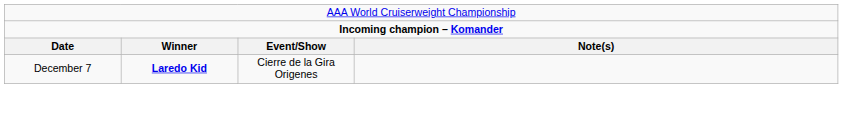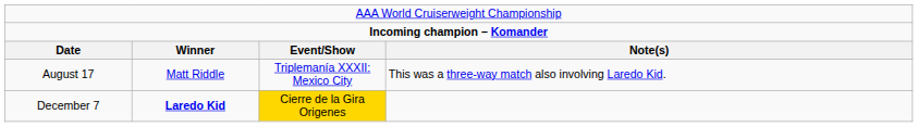+ row: August 17 | Matt Riddle | Triplemanía XXXII: Mexico City | This was a three-way match also involving Laredo Kid.
December 7 | column 3: no background -> gold background
